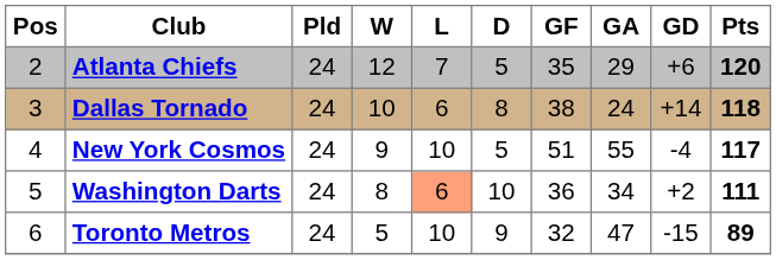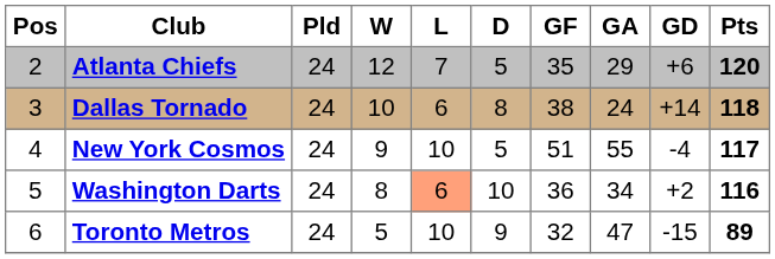Washington Darts | Pts: 111 -> 116
